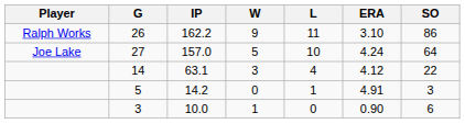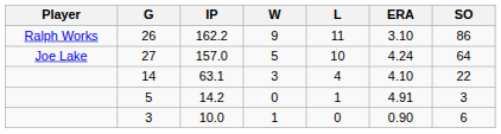14 | ERA: 4.12 -> 4.10
